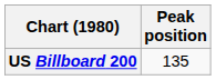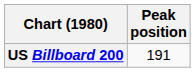US Billboard 200 | Peak position: 135 -> 191
